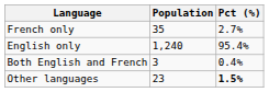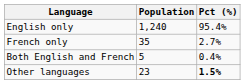rows swapped: French only <-> English only
Both English and French | Population: 3 -> 5
